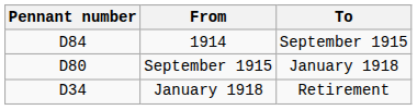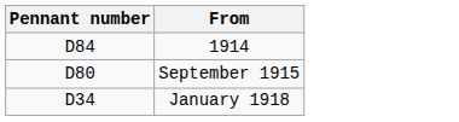- column: To | September 1915 | January 1918 | Retirement
